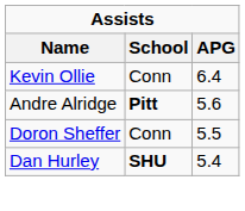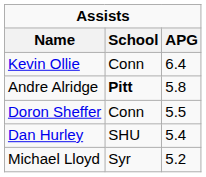Andre Alridge | APG: 5.6 -> 5.8
Dan Hurley | School: bold -> normal
+ row: Michael Lloyd | Syr | 5.2
